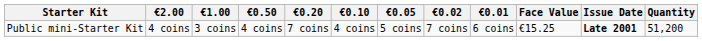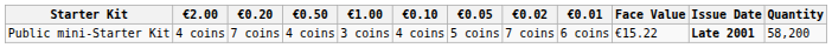columns swapped: €1.00 <-> €0.20
Public mini-Starter Kit | Face Value: €15.25 -> €15.22
Public mini-Starter Kit | Quantity: 51,200 -> 58,200
